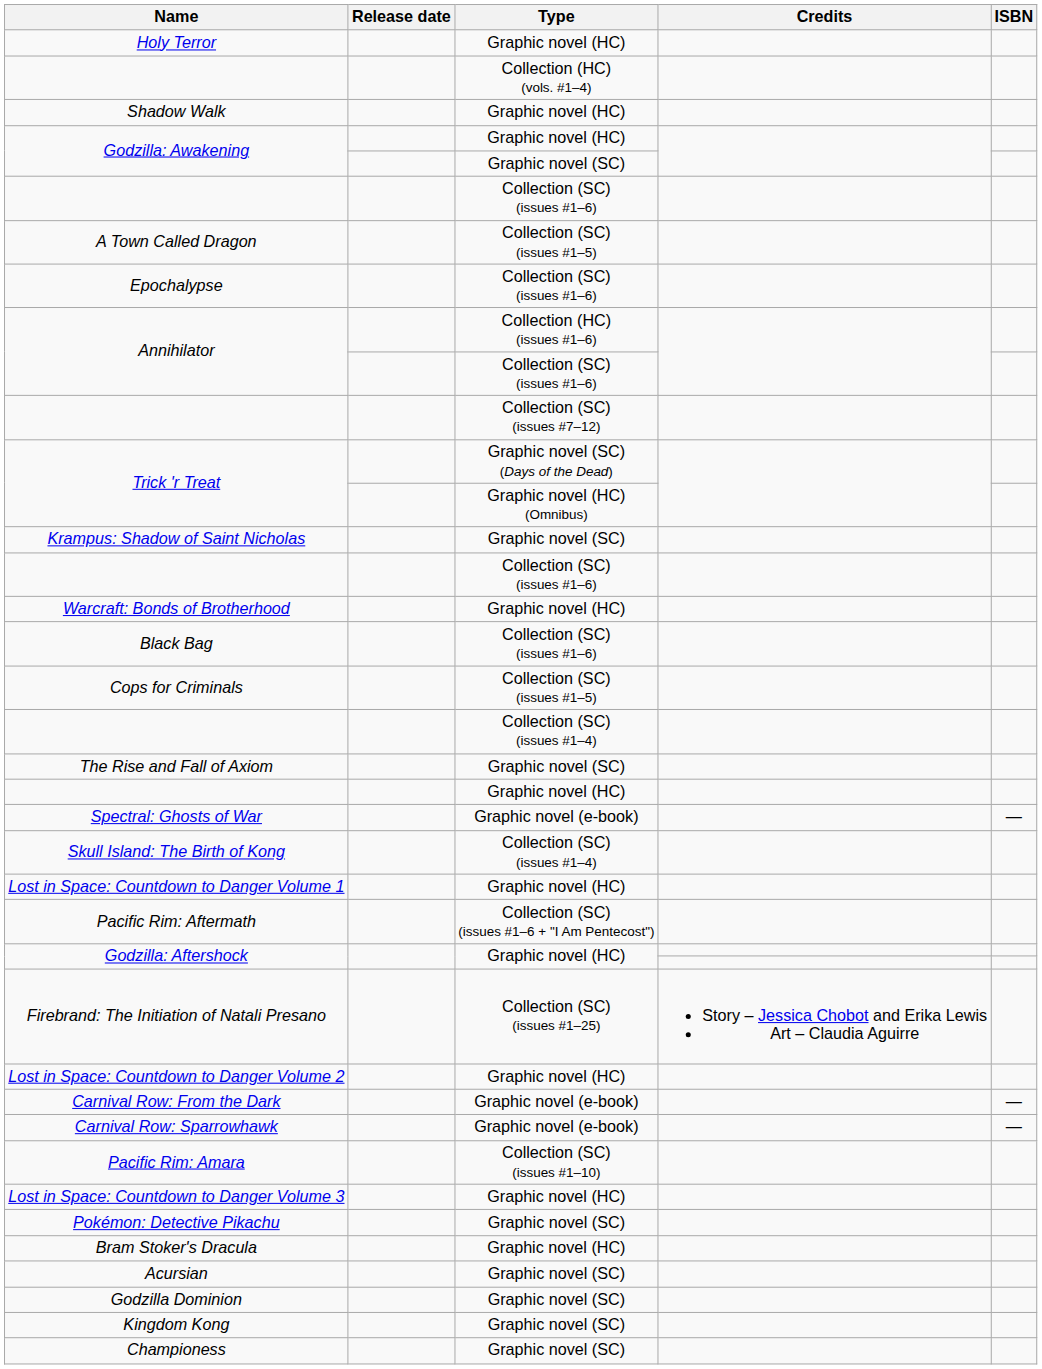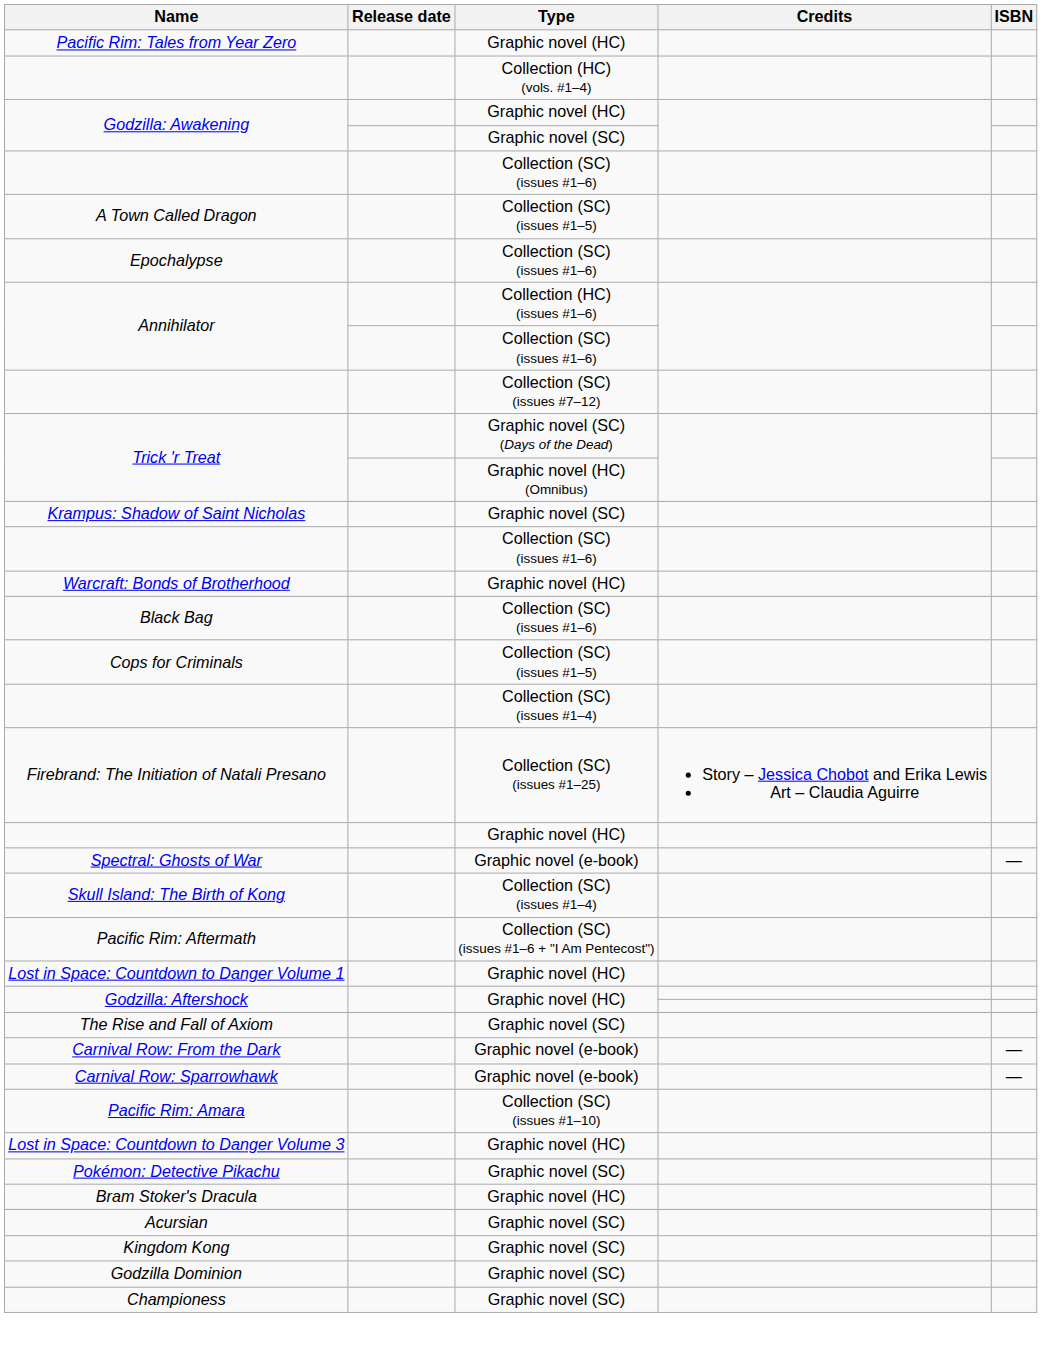- row: Holy Terror | Graphic novel (HC)
+ row: Pacific Rim: Tales from Year Zero | Graphic novel (HC)
- row: Shadow Walk | Graphic novel (HC)
rows swapped: The Rise and Fall of Axiom <-> Firebrand: The Initiation of Natali Presano
rows swapped: Pacific Rim: Aftermath <-> Lost in Space: Countdown to Danger Volume 1
- row: Lost in Space: Countdown to Danger Volume 2 | Graphic novel (HC)
rows swapped: Godzilla Dominion <-> Kingdom Kong
